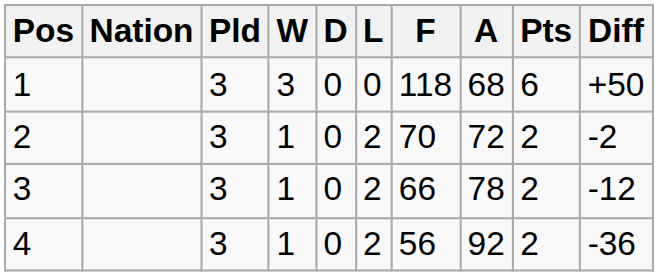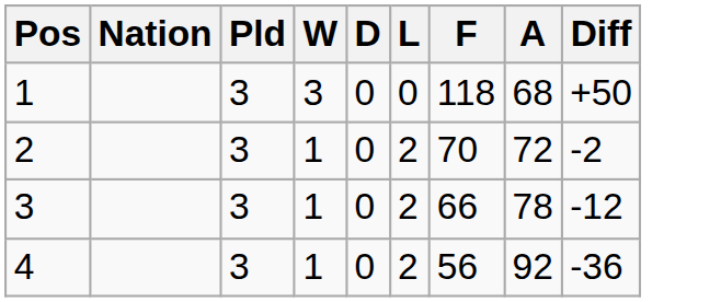- column: Pts | 6 | 2 | 2 | 2
